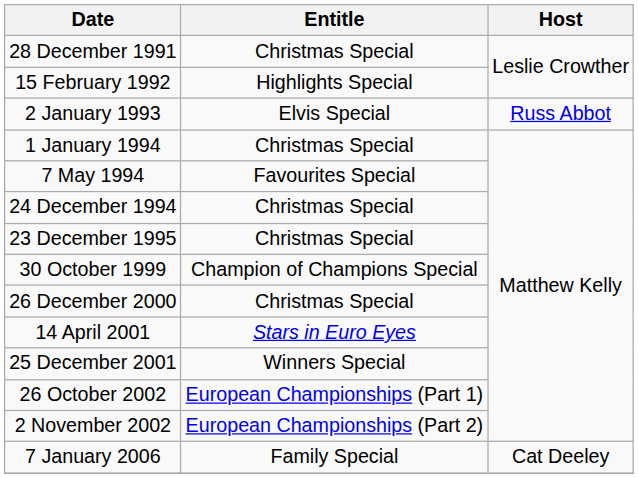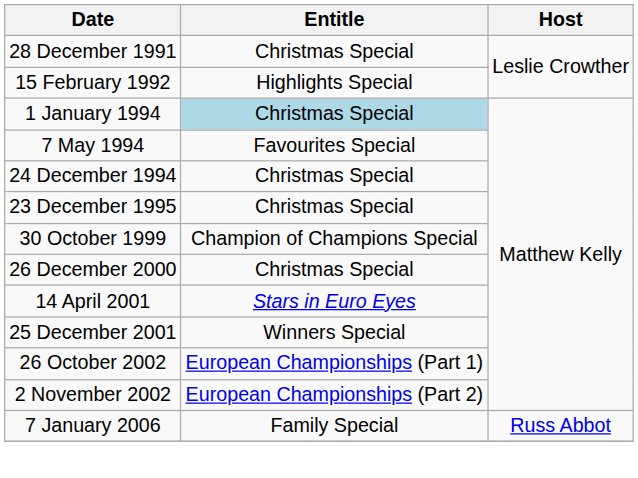- row: 2 January 1993 | Elvis Special | Russ Abbot
1 January 1994 | Entitle: no background -> lightblue background
7 January 2006 | Host: Cat Deeley -> Russ Abbot
